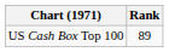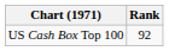US Cash Box Top 100 | Rank: 89 -> 92
